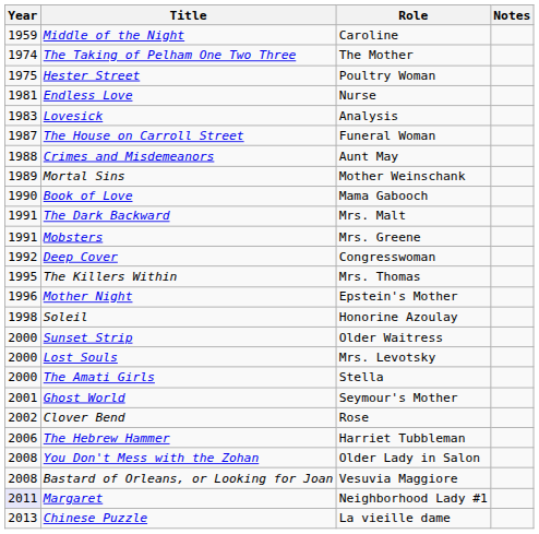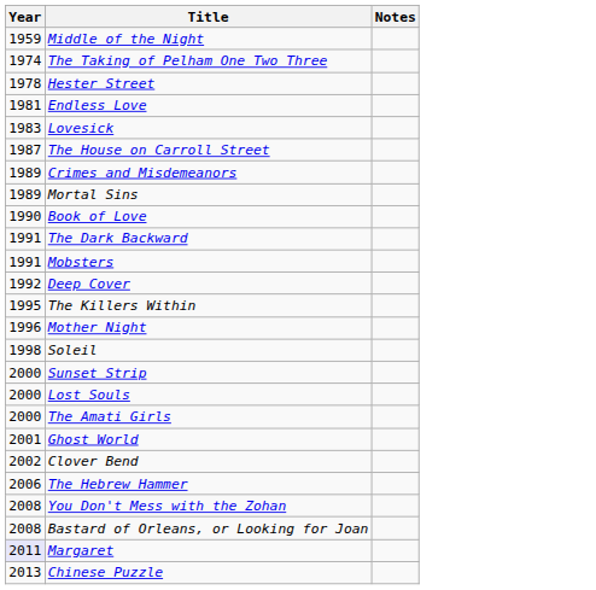- column: Role | Caroline | The Mother | Poultry Woman | Nurse | Analysis | Funeral Woman | Aunt May | Mother Weinschank | Mama Gabooch | Mrs. Malt | Mrs. Greene | Congresswoman | Mrs. Thomas | Epstein's Mother | Honorine Azoulay | Older Waitress | Mrs. Levotsky | Stella | Seymour's Mother | Rose | Harriet Tubbleman | Older Lady in Salon | Vesuvia Maggiore | Neighborhood Lady #1 | La vieille dame
Hester Street | Year: 1975 -> 1978
Crimes and Misdemeanors | Year: 1988 -> 1989
